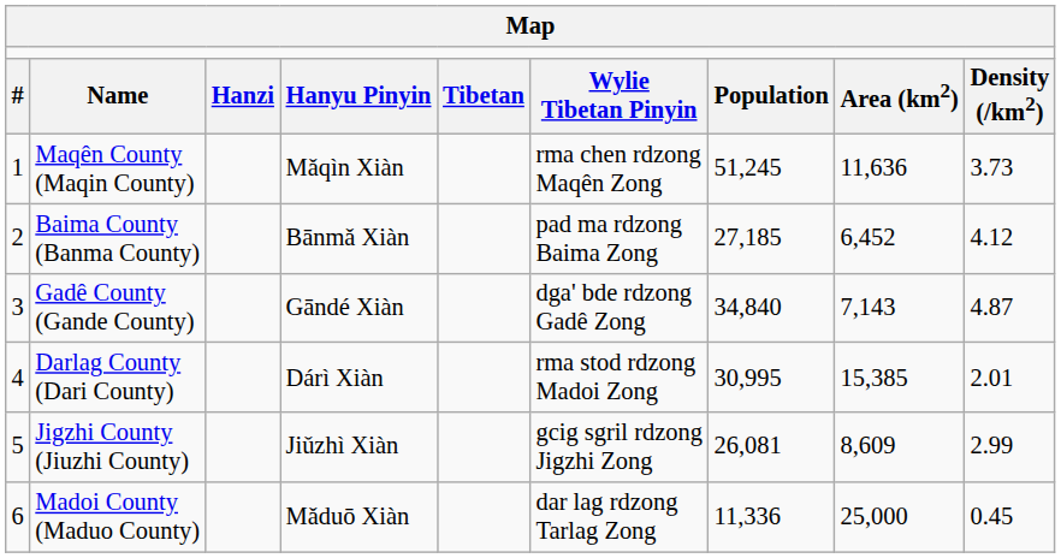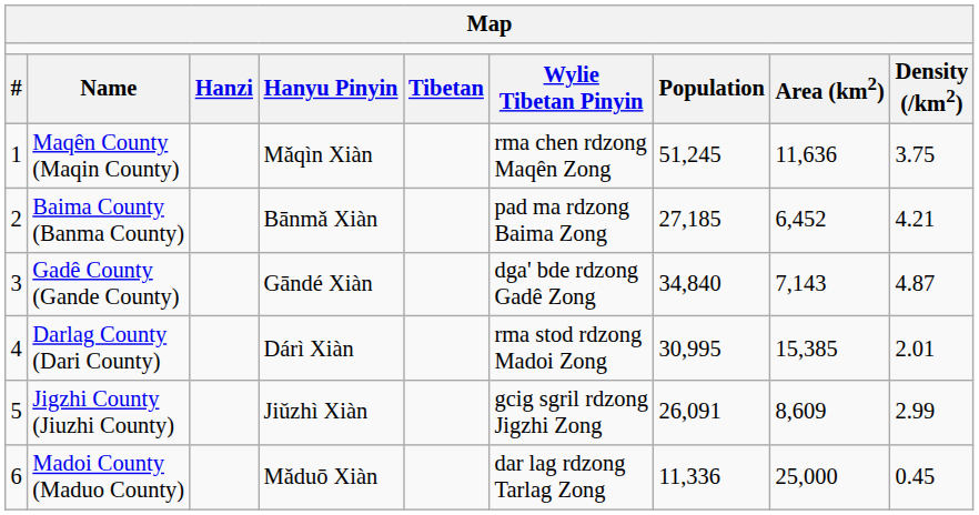Maqên County (Maqin County) | column 9: 3.73 -> 3.75
Baima County (Banma County) | column 9: 4.12 -> 4.21
Jigzhi County (Jiuzhi County) | column 7: 26,081 -> 26,091
